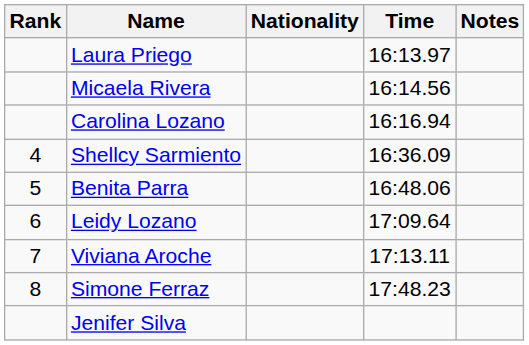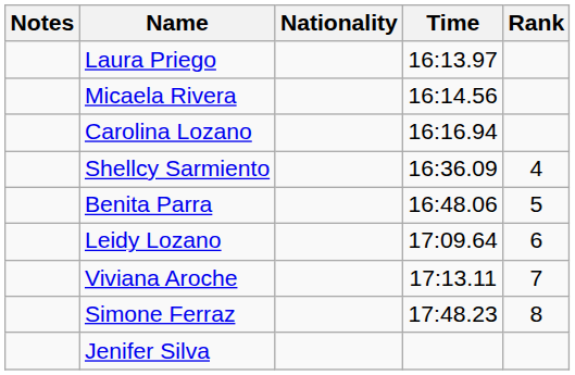columns swapped: Rank <-> Notes
